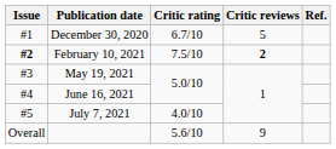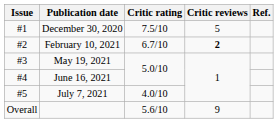December 30, 2020 | Critic rating: 6.7/10 -> 7.5/10
February 10, 2021 | Issue: bold -> normal
February 10, 2021 | Critic rating: 7.5/10 -> 6.7/10
